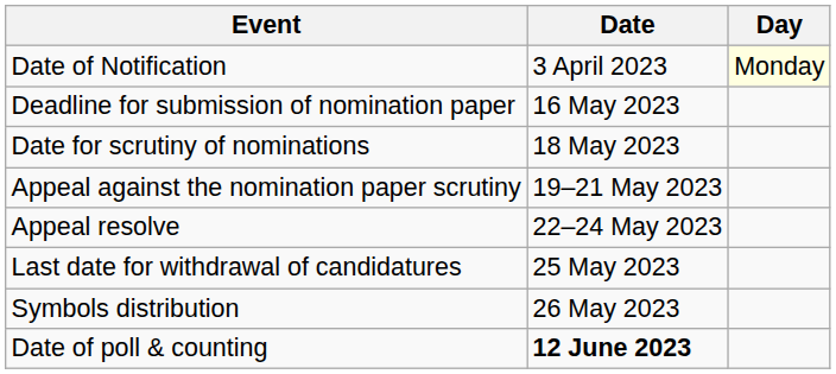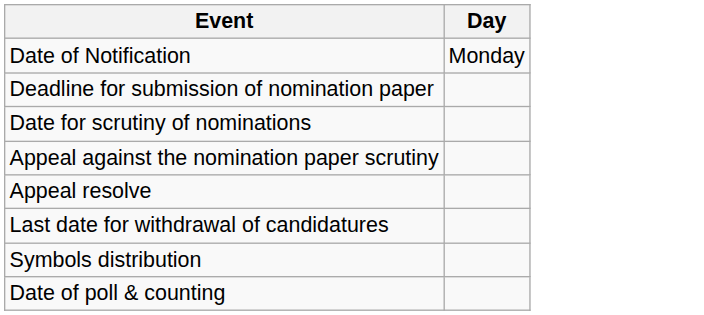- column: Date | 3 April 2023 | 16 May 2023 | 18 May 2023 | 19–21 May 2023 | 22–24 May 2023 | 25 May 2023 | 26 May 2023 | 12 June 2023
Date of Notification | Day: lightyellow background -> no background
